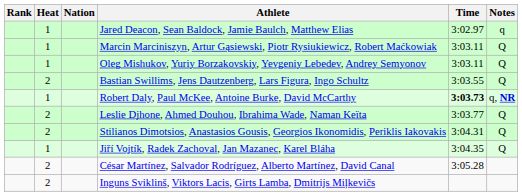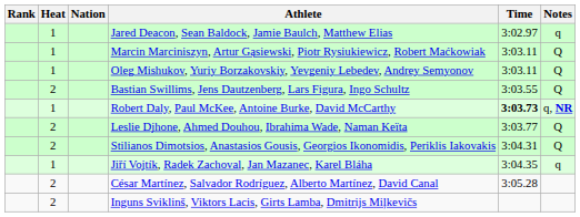Jiří Vojtík, Radek Zachoval, Jan Mazanec, Karel Bláha | Notes: Q -> q
